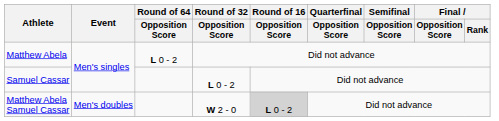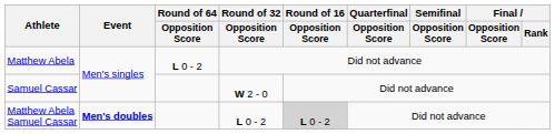Samuel Cassar | Round of 32 / Opposition Score: L 0 - 2 -> W 2 - 0
Matthew Abela Samuel Cassar | Event: normal -> bold
Matthew Abela Samuel Cassar | Round of 32 / Opposition Score: W 2 - 0 -> L 0 - 2
